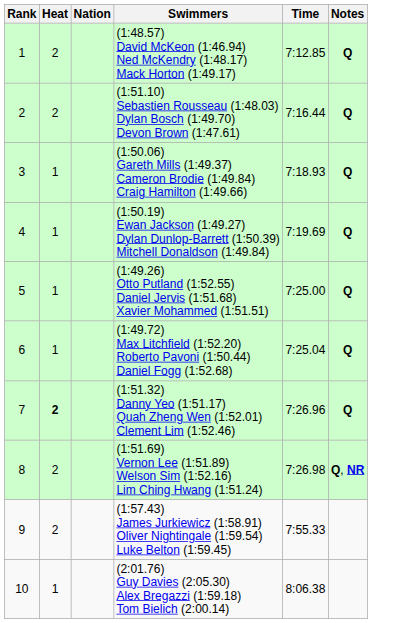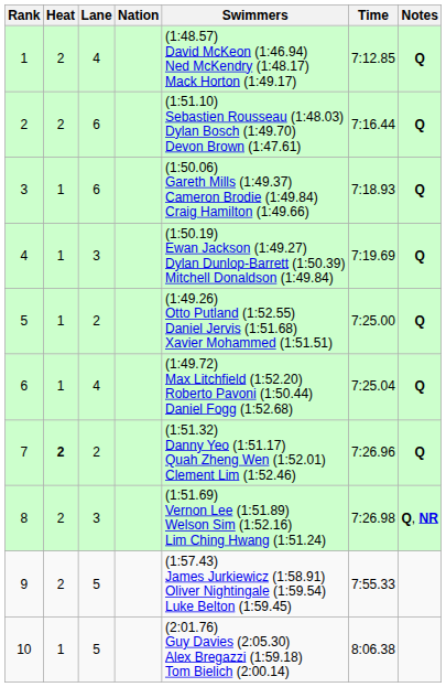+ column: Lane | 4 | 6 | 6 | 3 | 2 | 4 | 2 | 3 | 5 | 5
